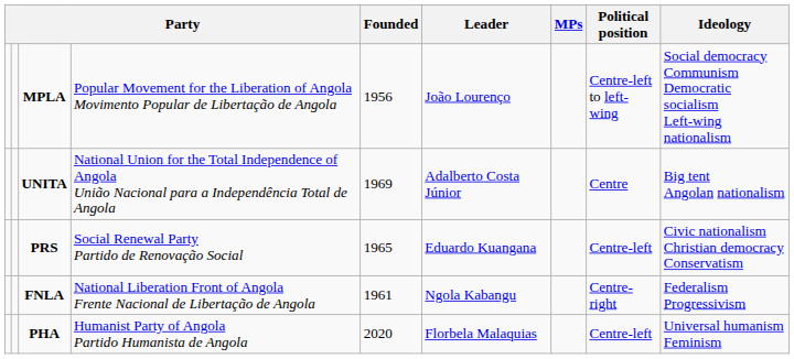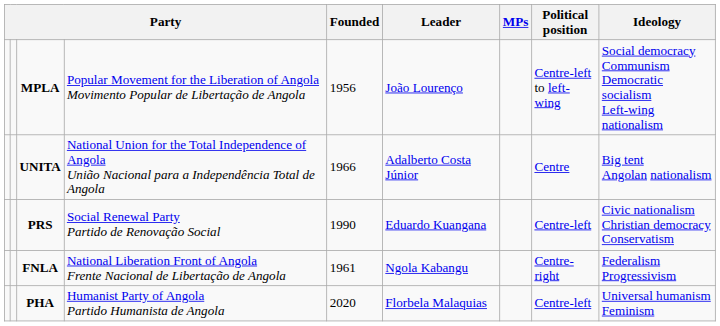UNITA | Founded: 1969 -> 1966
PRS | Founded: 1965 -> 1990
